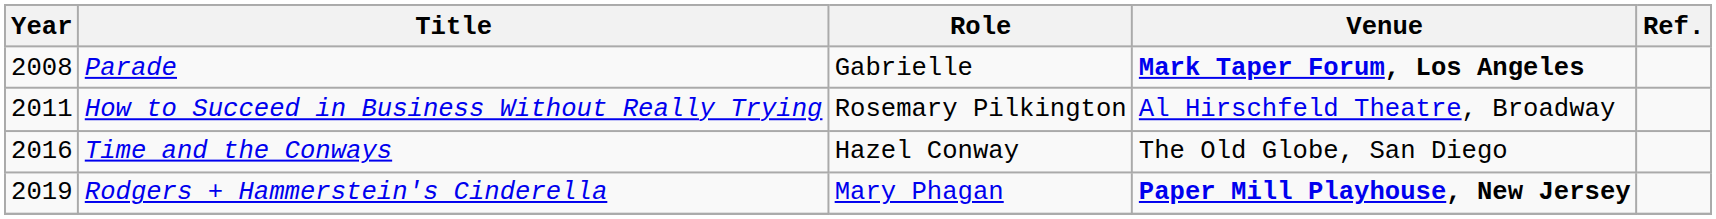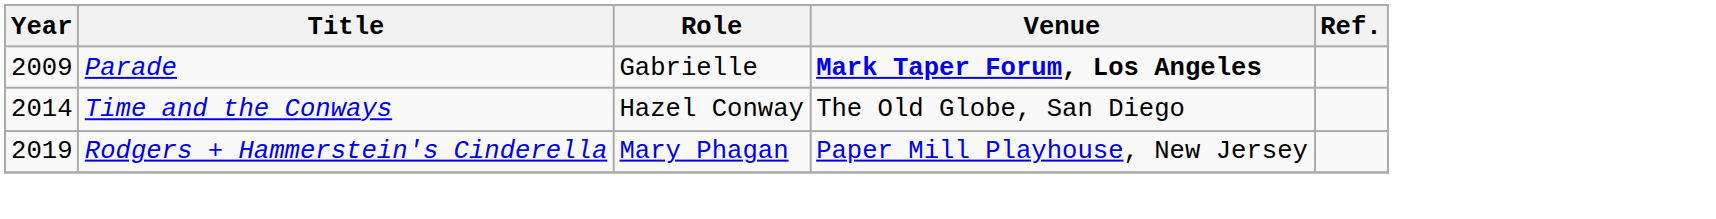Parade | Year: 2008 -> 2009
- row: 2011 | How to Succeed in Business Without Really Trying | Rosemary Pilkington | Al Hirschfeld Theatre, Broadway
Time and the Conways | Year: 2016 -> 2014
Rodgers + Hammerstein's Cinderella | Venue: bold -> normal
